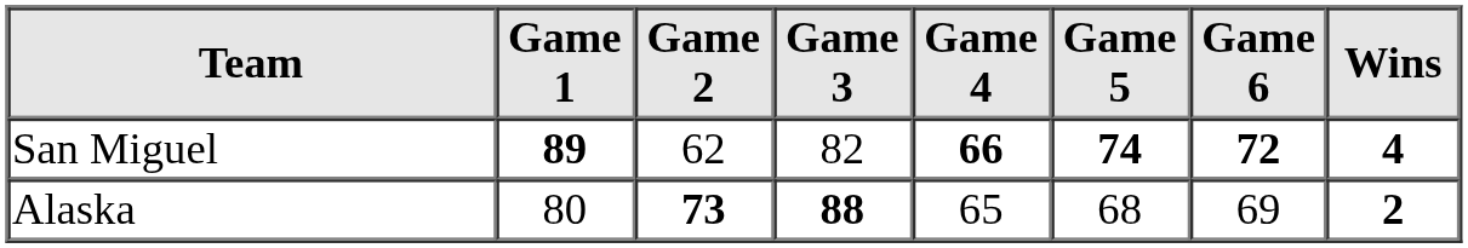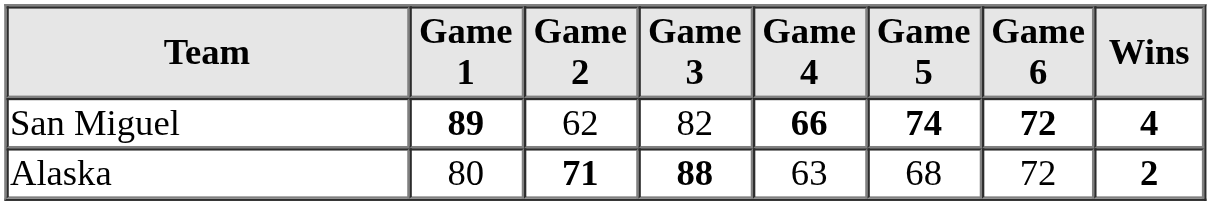Alaska | Game 2: 73 -> 71
Alaska | Game 4: 65 -> 63
Alaska | Game 6: 69 -> 72
